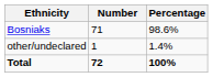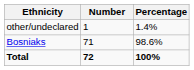rows swapped: Bosniaks <-> other/undeclared
